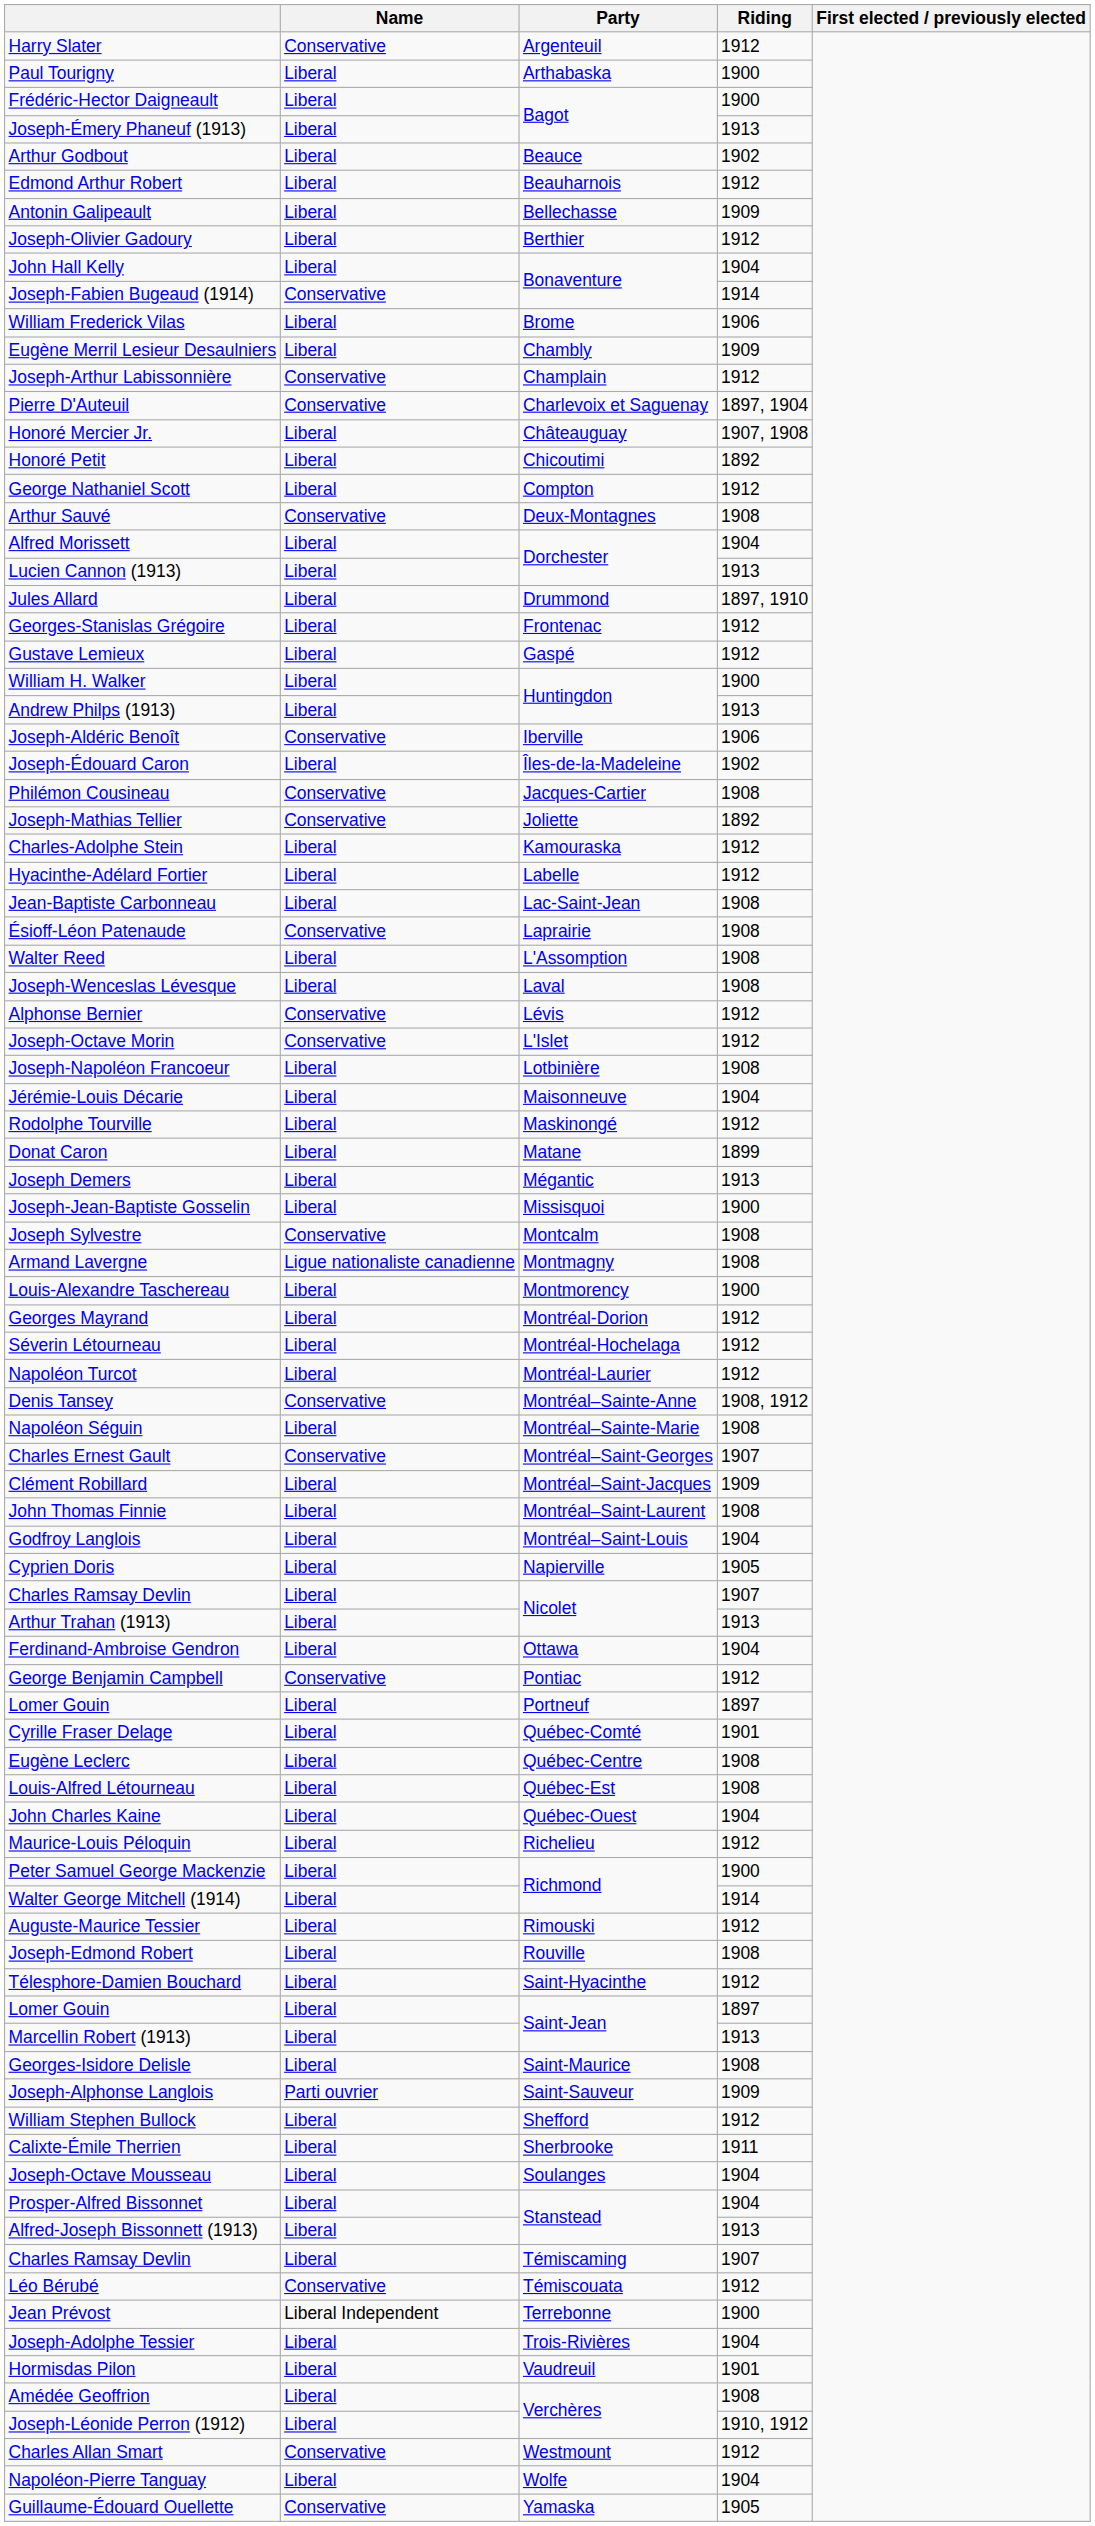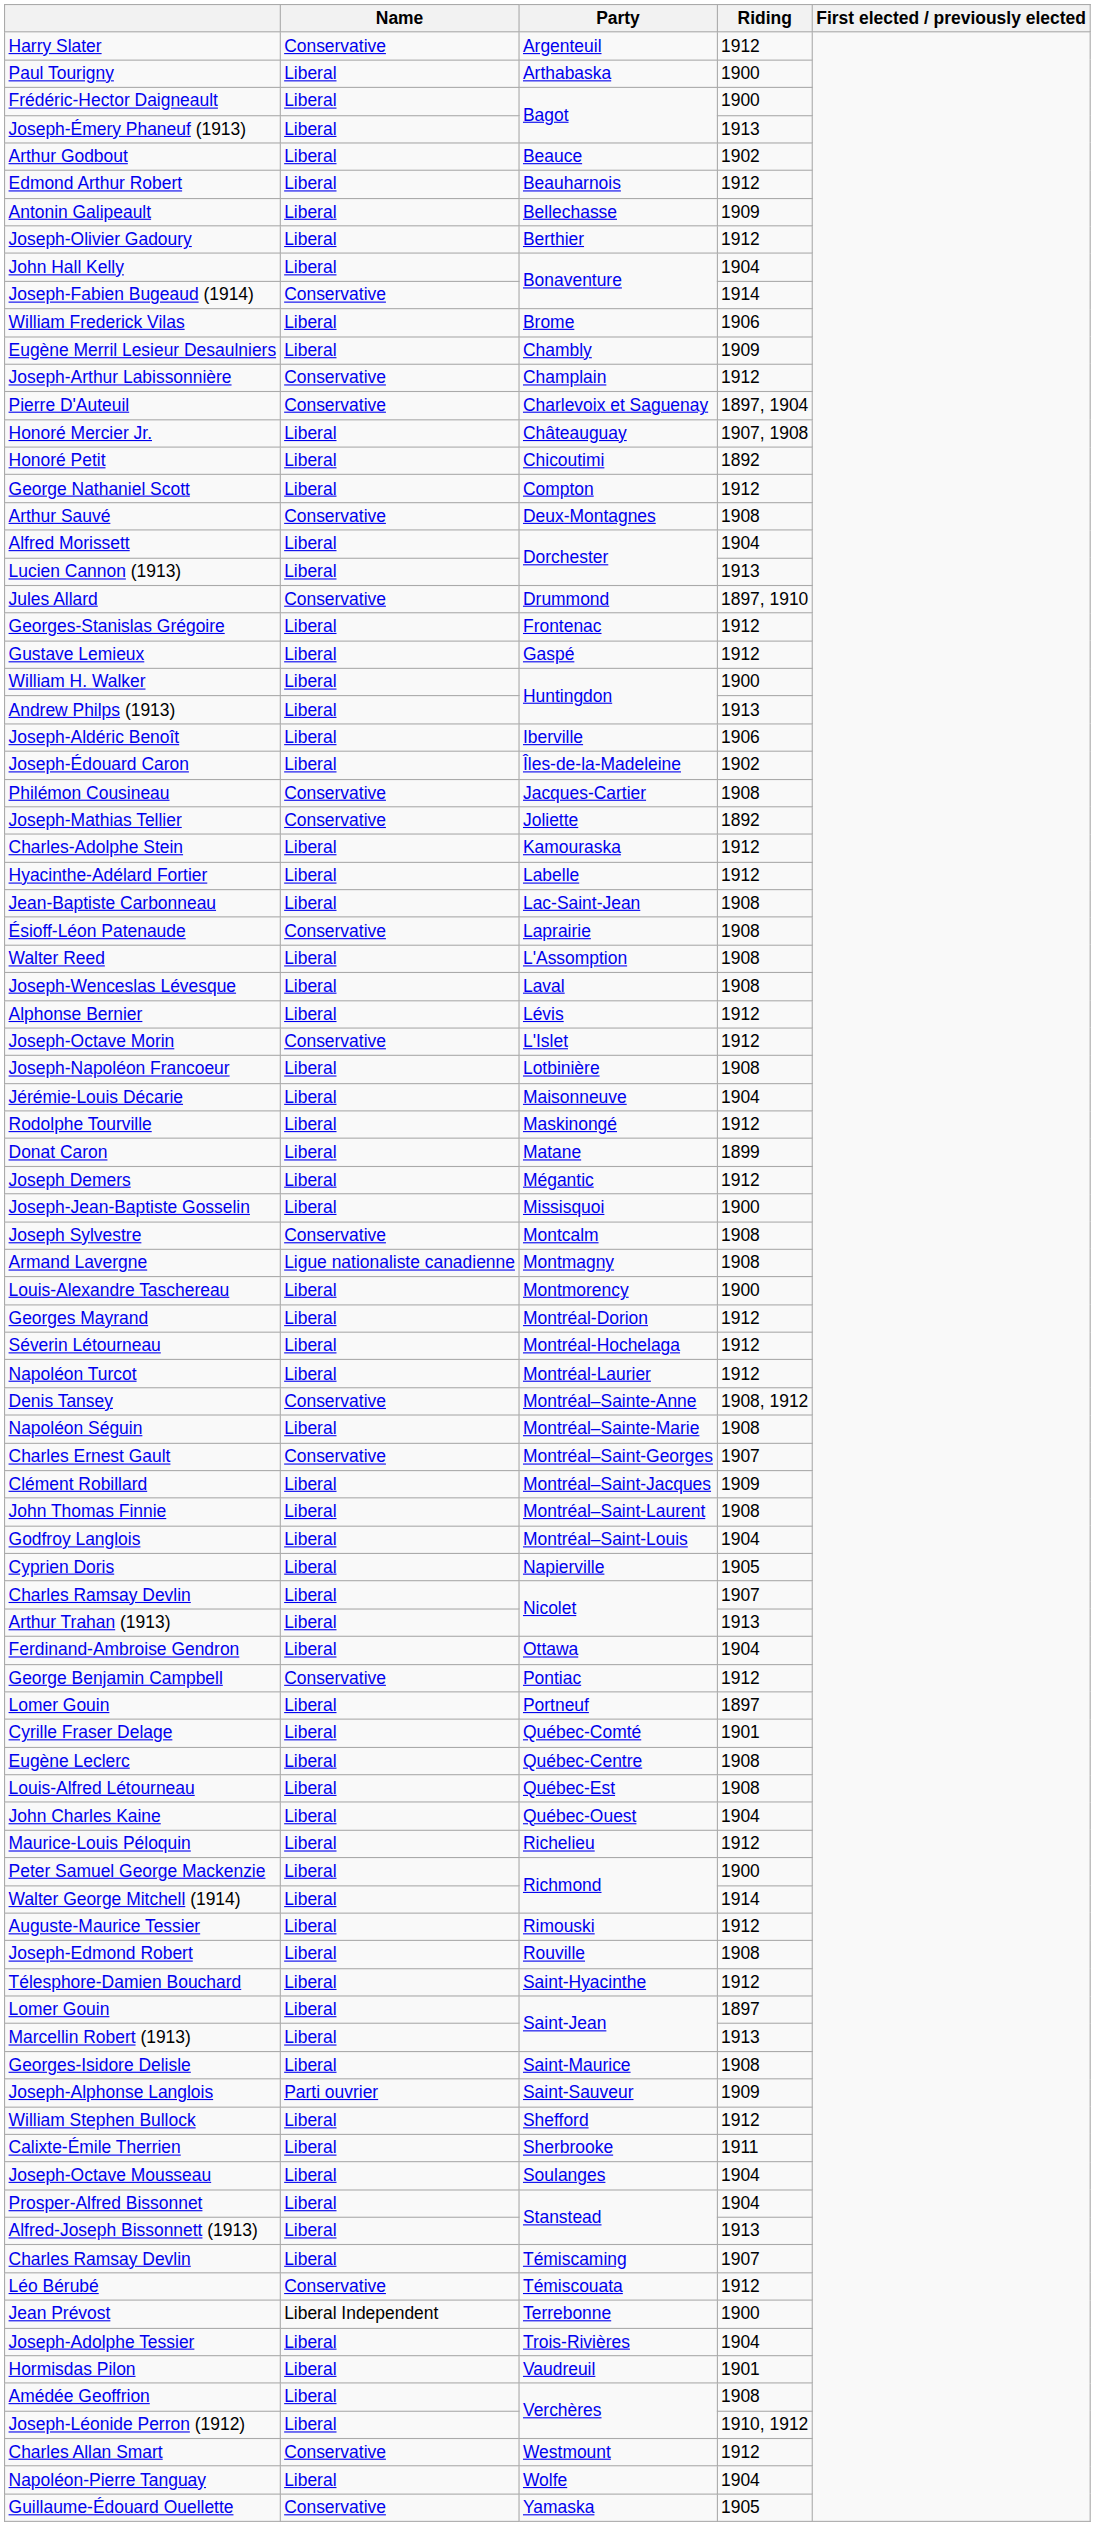Jules Allard | Name: Liberal -> Conservative
Joseph-Aldéric Benoît | Name: Conservative -> Liberal
Alphonse Bernier | Name: Conservative -> Liberal
Joseph Demers | Riding: 1913 -> 1912
